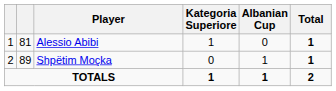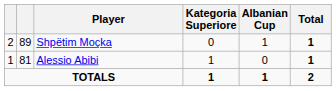rows swapped: Alessio Abibi <-> Shpëtim Moçka
